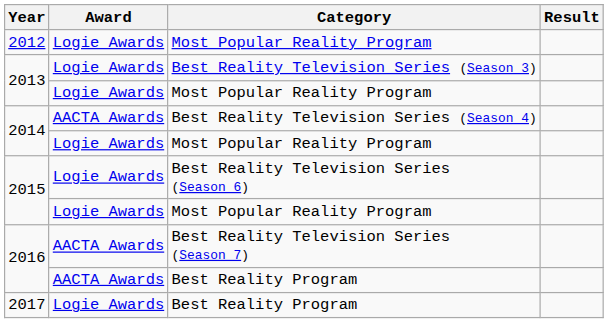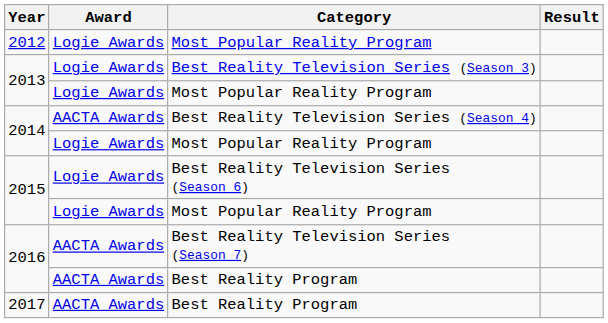2017 | Award: Logie Awards -> AACTA Awards
